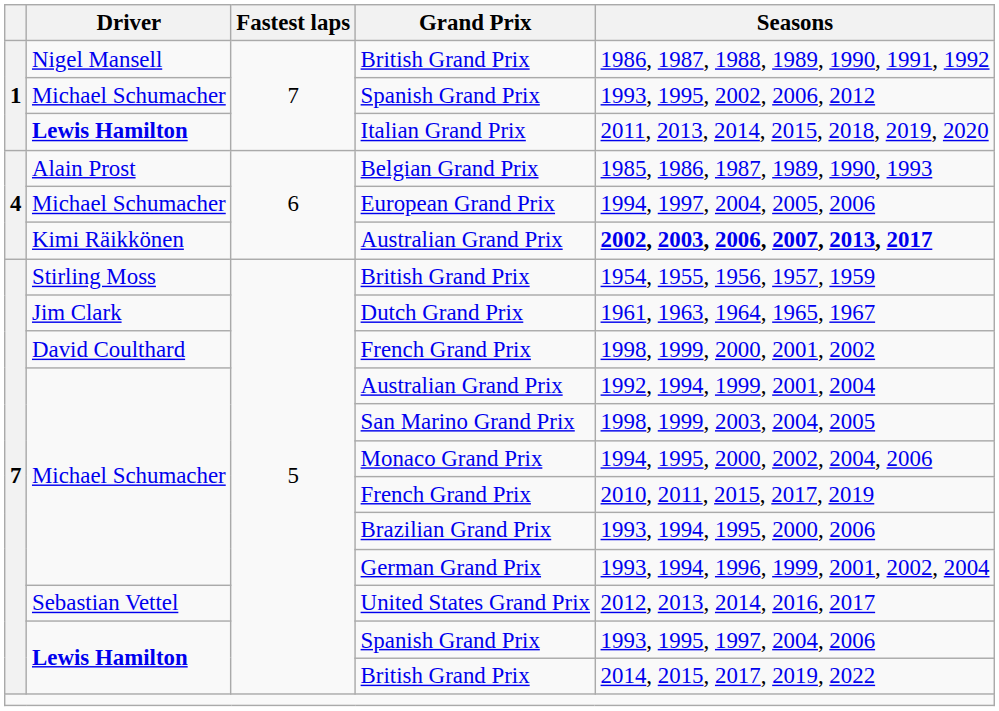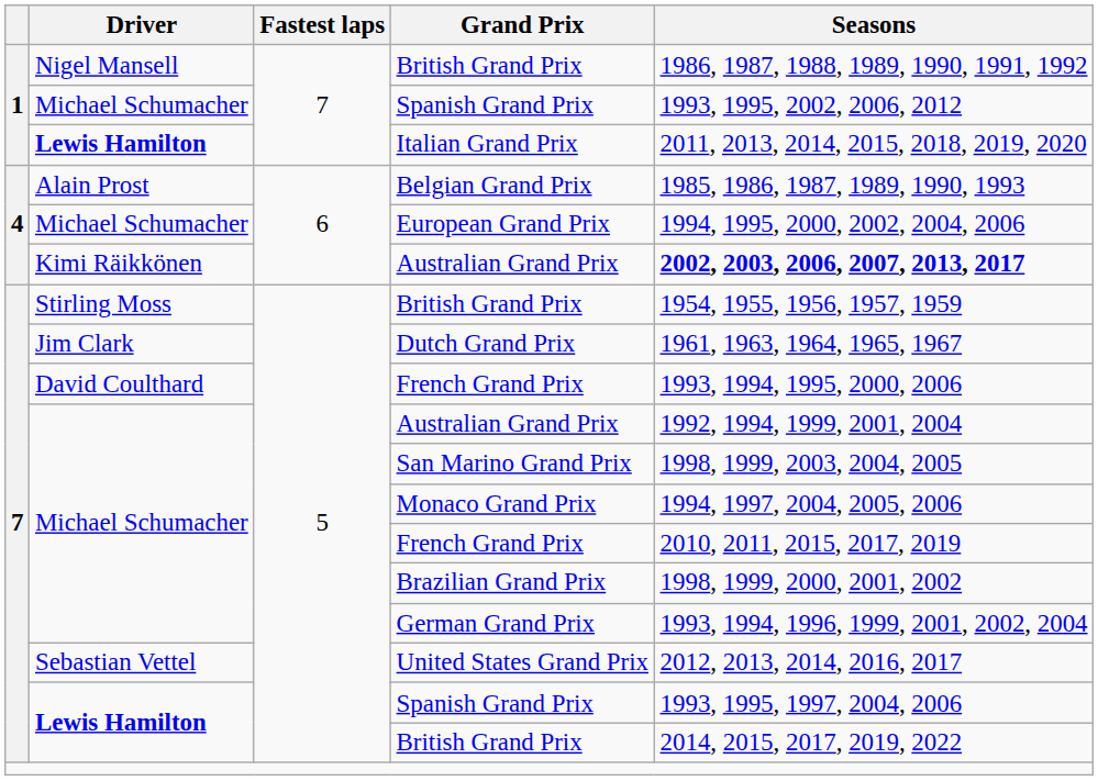European Grand Prix | Seasons: 1994, 1997, 2004, 2005, 2006 -> 1994, 1995, 2000, 2002, 2004, 2006
David Coulthard / French Grand Prix | Seasons: 1998, 1999, 2000, 2001, 2002 -> 1993, 1994, 1995, 2000, 2006
Monaco Grand Prix | Seasons: 1994, 1995, 2000, 2002, 2004, 2006 -> 1994, 1997, 2004, 2005, 2006
Brazilian Grand Prix | Seasons: 1993, 1994, 1995, 2000, 2006 -> 1998, 1999, 2000, 2001, 2002
